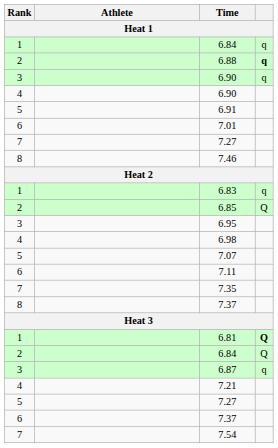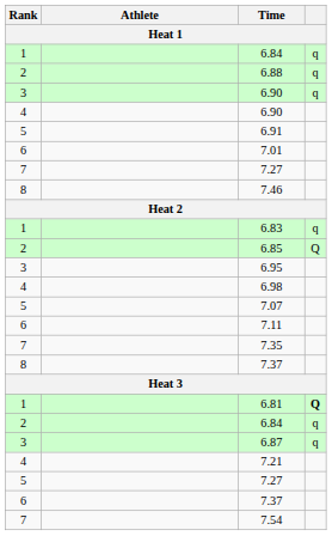6.88 | column 4: bold -> normal
2 / 6.84 | column 4: Q -> q
